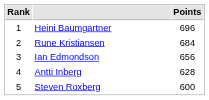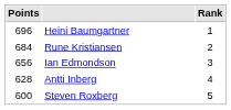columns swapped: Rank <-> Points
